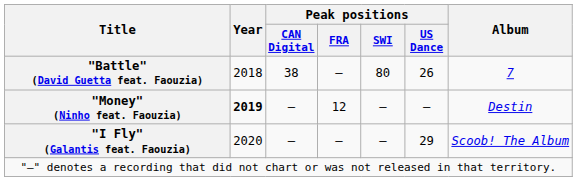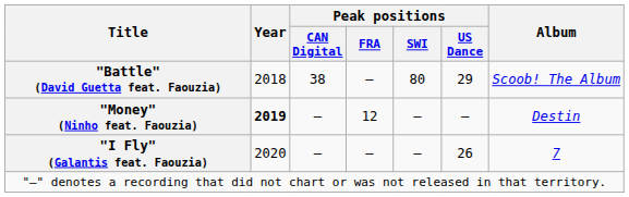"Battle" (David Guetta feat. Faouzia) | Peak positions / US Dance: 26 -> 29
"Battle" (David Guetta feat. Faouzia) | Album: 7 -> Scoob! The Album
"I Fly" (Galantis feat. Faouzia) | Peak positions / US Dance: 29 -> 26
"I Fly" (Galantis feat. Faouzia) | Album: Scoob! The Album -> 7
